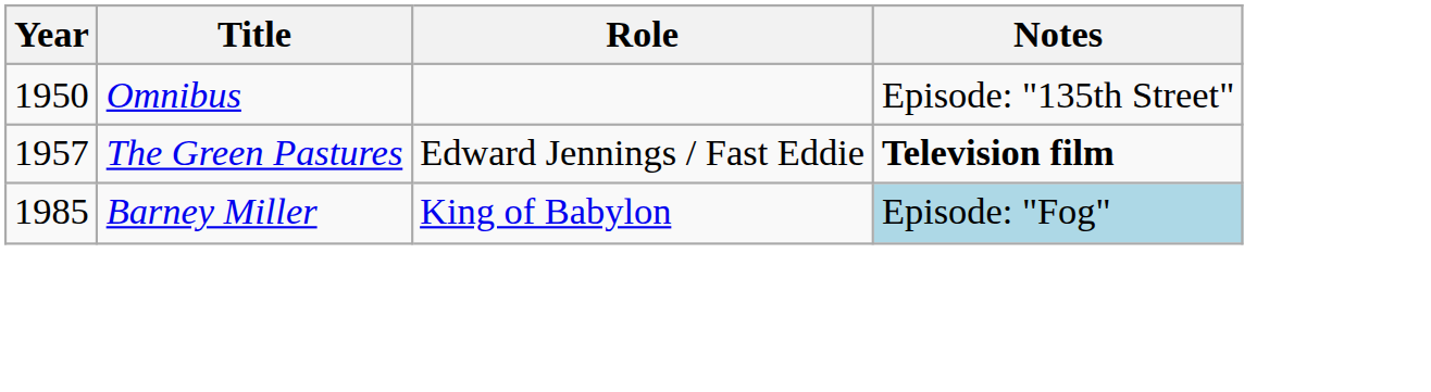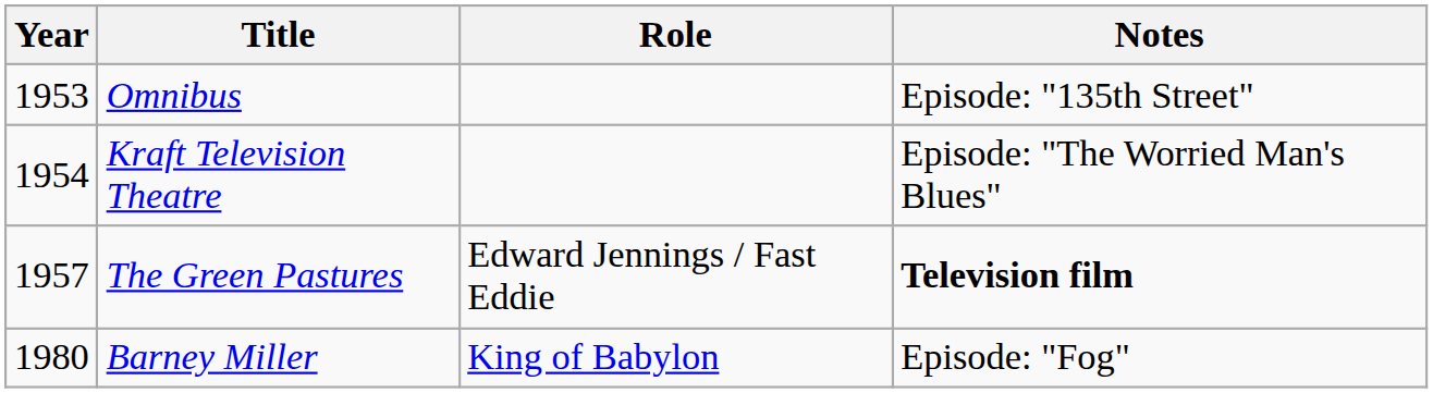Omnibus | Year: 1950 -> 1953
+ row: 1954 | Kraft Television Theatre | Episode: "The Worried Man's Blues"
Barney Miller | Year: 1985 -> 1980
Barney Miller | Notes: lightblue background -> no background
